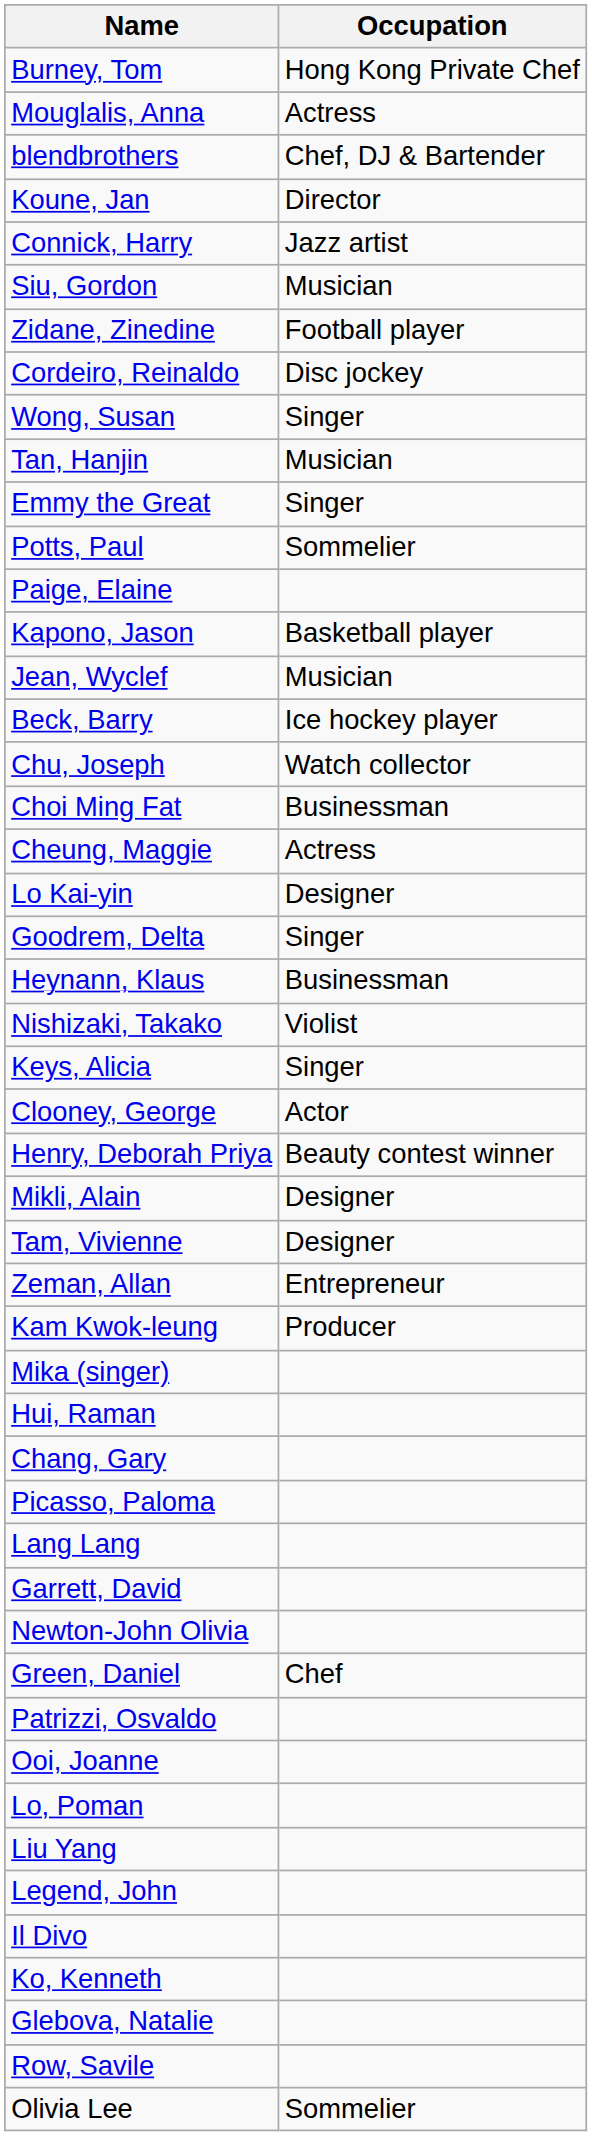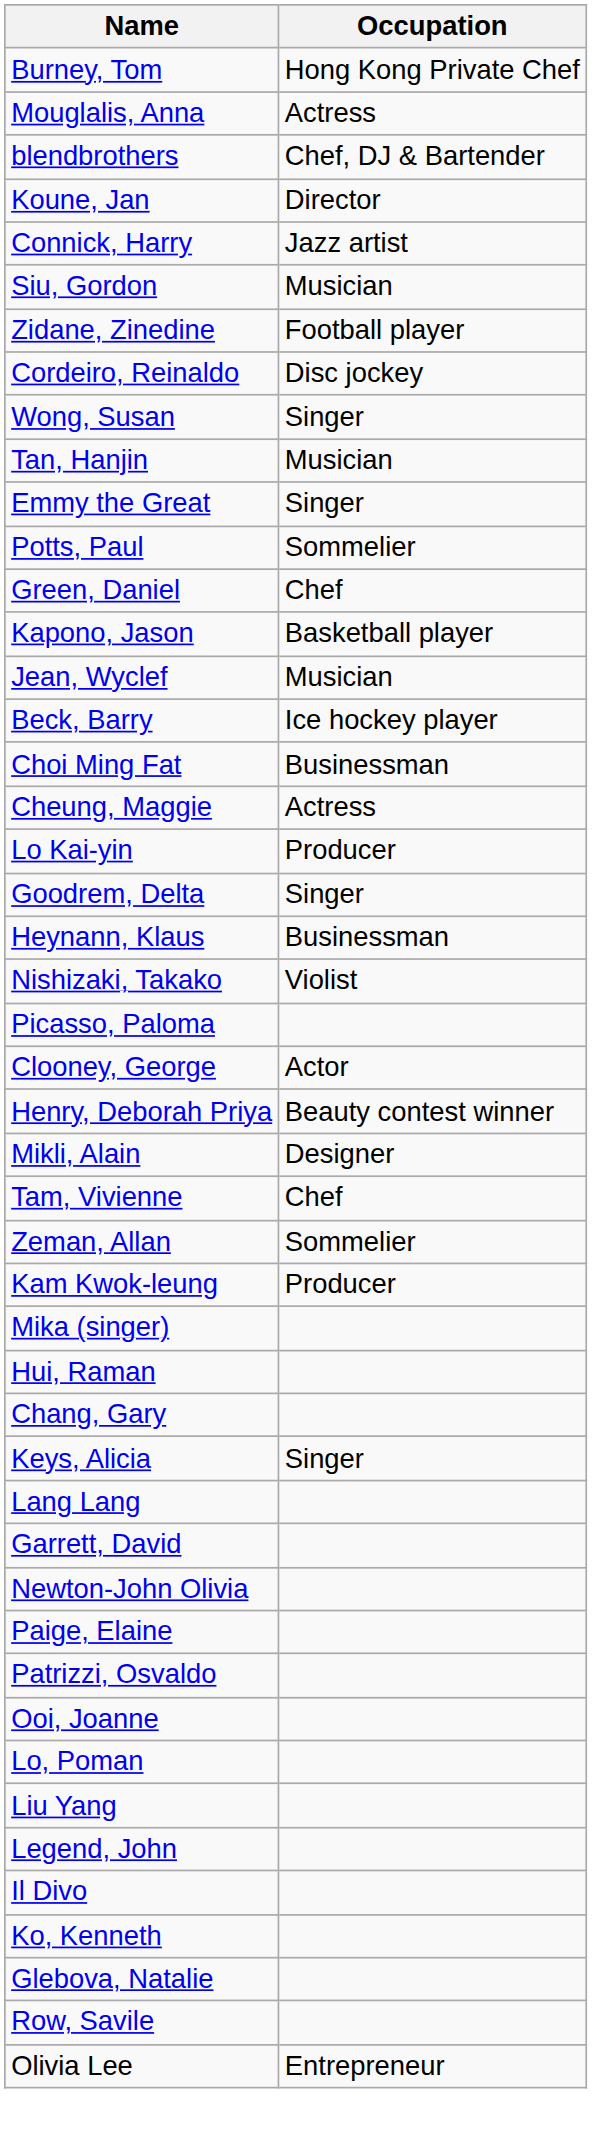rows swapped: Green, Daniel <-> Paige, Elaine
- row: Chu, Joseph | Watch collector
Lo Kai-yin | Occupation: Designer -> Producer
rows swapped: Keys, Alicia <-> Picasso, Paloma
Tam, Vivienne | Occupation: Designer -> Chef
Zeman, Allan | Occupation: Entrepreneur -> Sommelier
Olivia Lee | Occupation: Sommelier -> Entrepreneur
